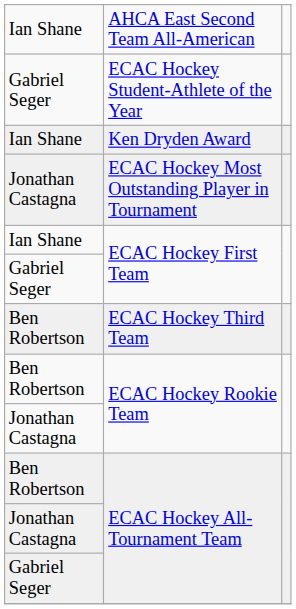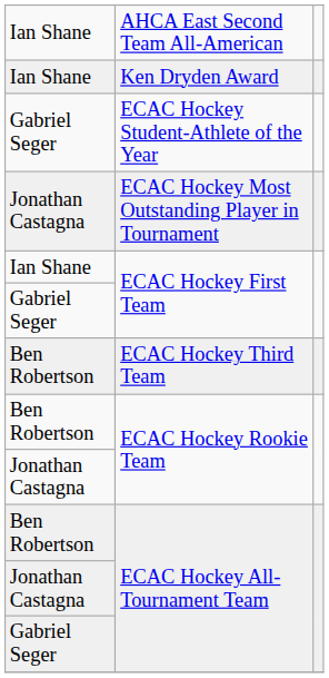rows swapped: Ken Dryden Award <-> ECAC Hockey Student-Athlete of the Year
